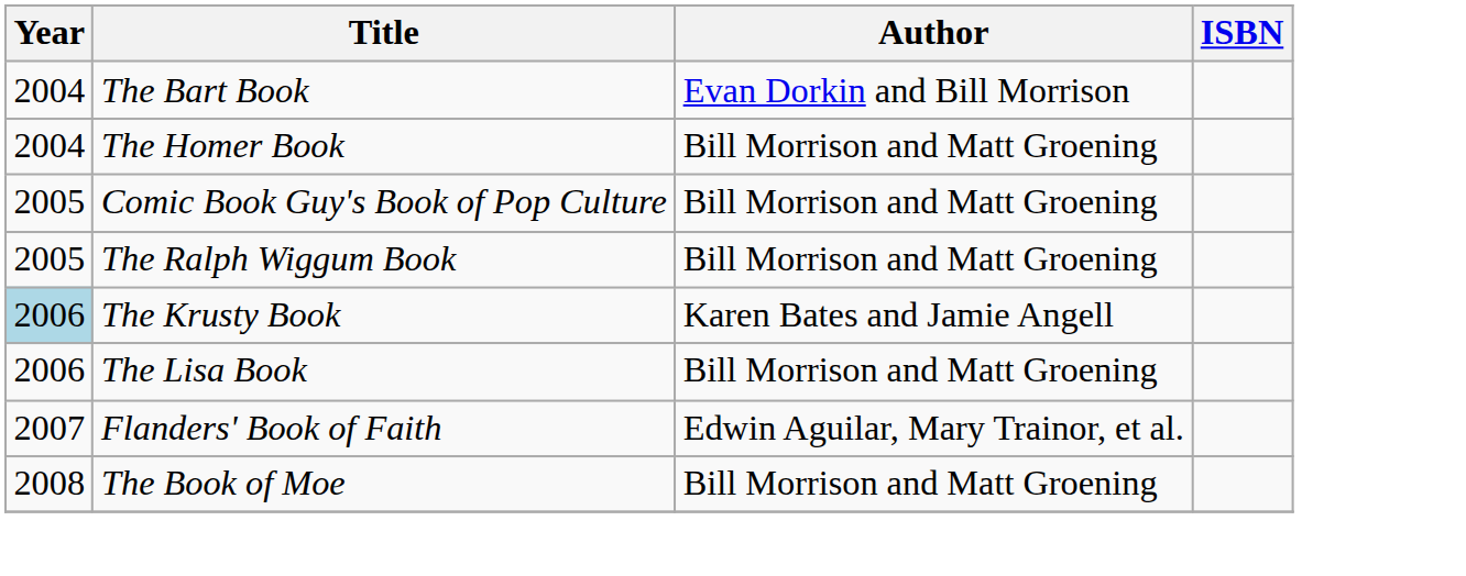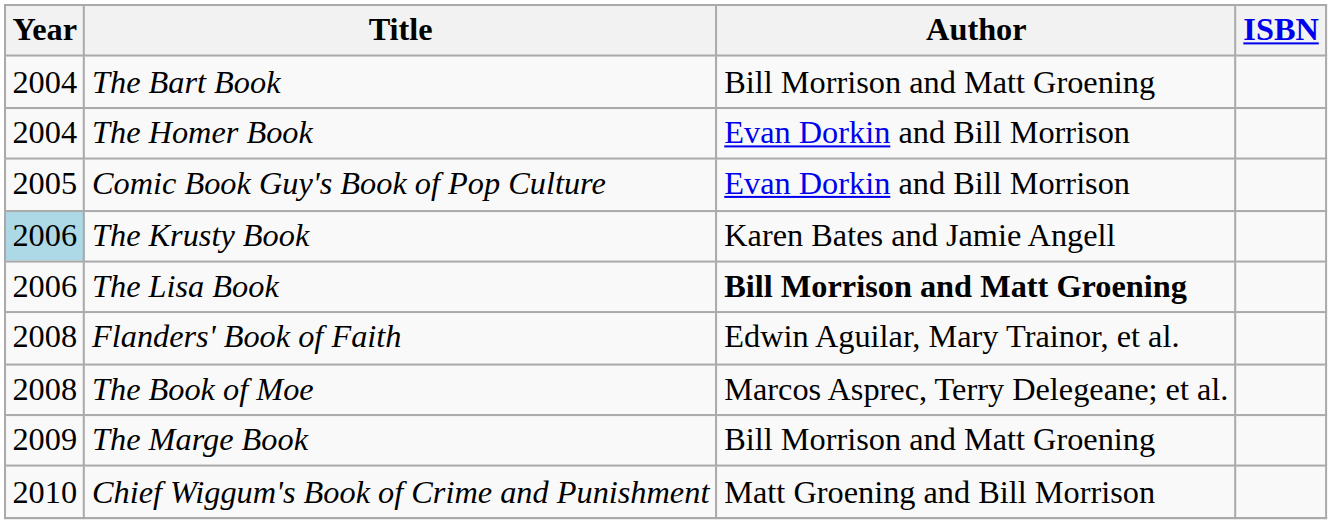The Bart Book | Author: Evan Dorkin and Bill Morrison -> Bill Morrison and Matt Groening
The Homer Book | Author: Bill Morrison and Matt Groening -> Evan Dorkin and Bill Morrison
Comic Book Guy's Book of Pop Culture | Author: Bill Morrison and Matt Groening -> Evan Dorkin and Bill Morrison
- row: 2005 | The Ralph Wiggum Book | Bill Morrison and Matt Groening
The Lisa Book | Author: normal -> bold
Flanders' Book of Faith | Year: 2007 -> 2008
The Book of Moe | Author: Bill Morrison and Matt Groening -> Marcos Asprec, Terry Delegeane; et al.
+ row: 2009 | The Marge Book | Bill Morrison and Matt Groening
+ row: 2010 | Chief Wiggum's Book of Crime and Punishment | Matt Groening and Bill Morrison
